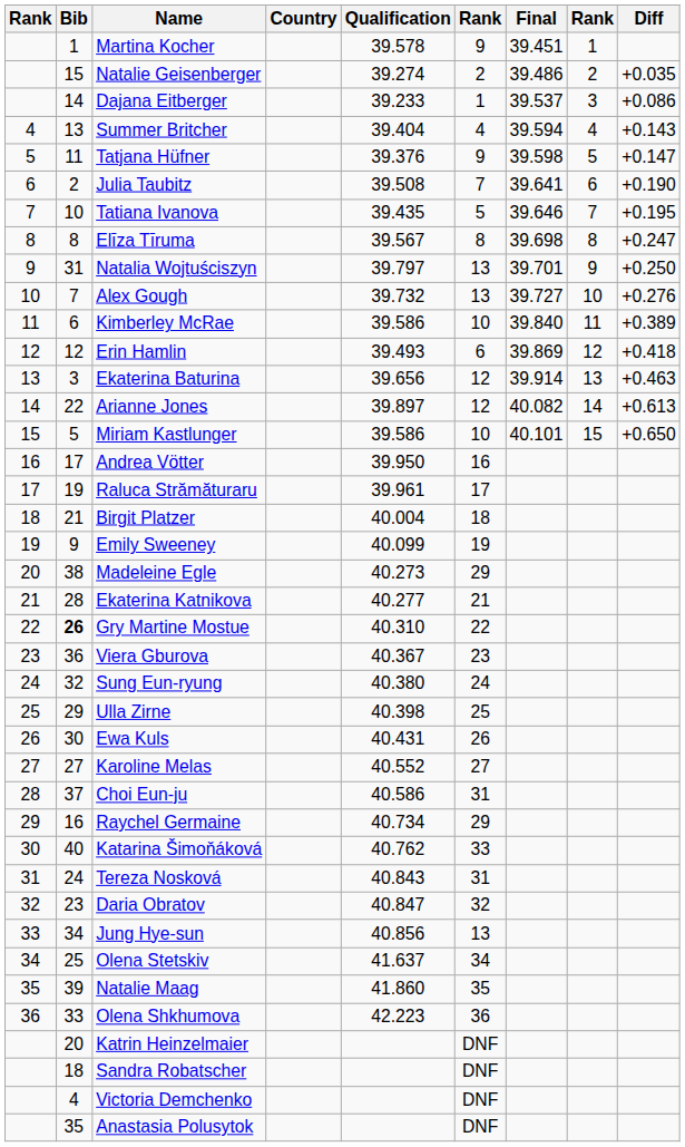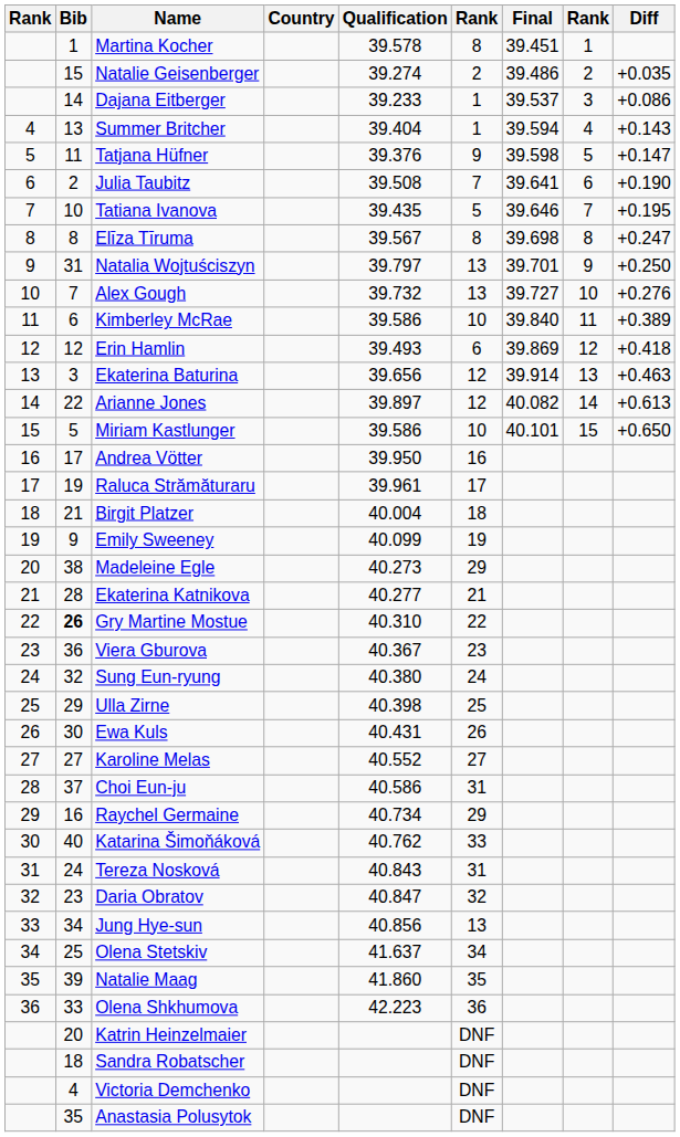Martina Kocher | column 6: 9 -> 8
Summer Britcher | column 6: 4 -> 1
